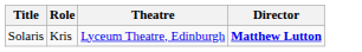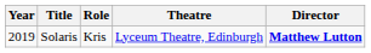+ column: Year | 2019
